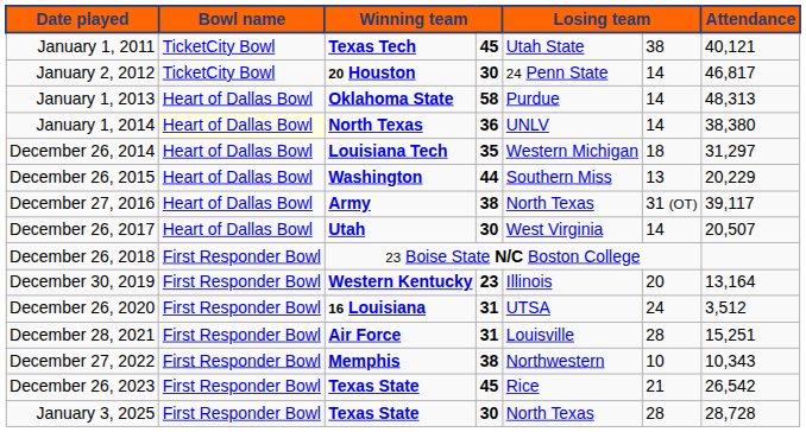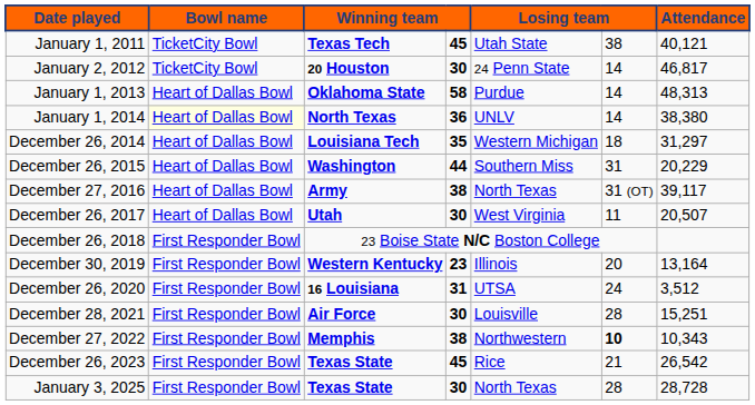December 26, 2015 | column 6: 13 -> 31
December 26, 2017 | column 6: 14 -> 11
December 28, 2021 | column 4: 31 -> 30
December 27, 2022 | column 6: normal -> bold
